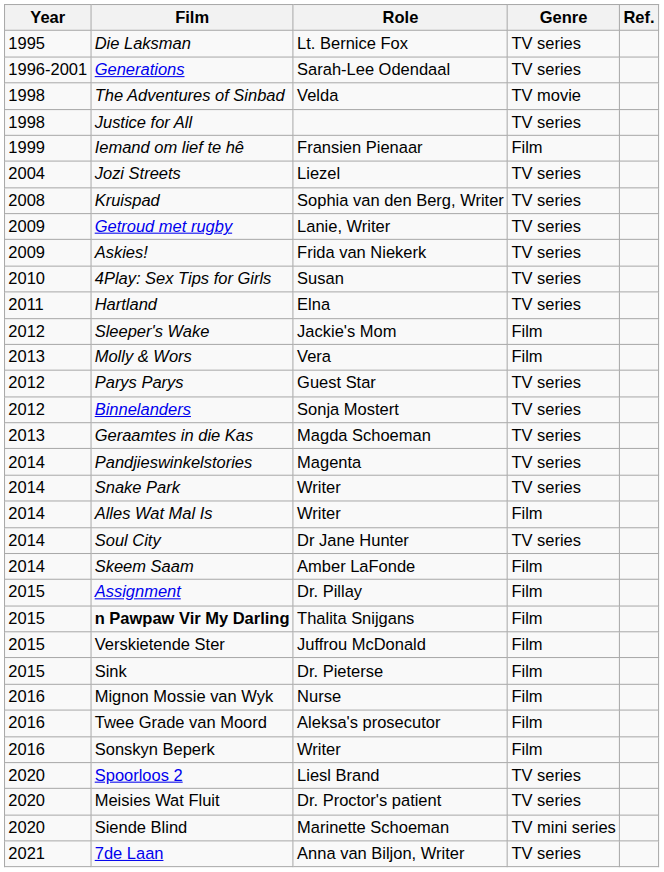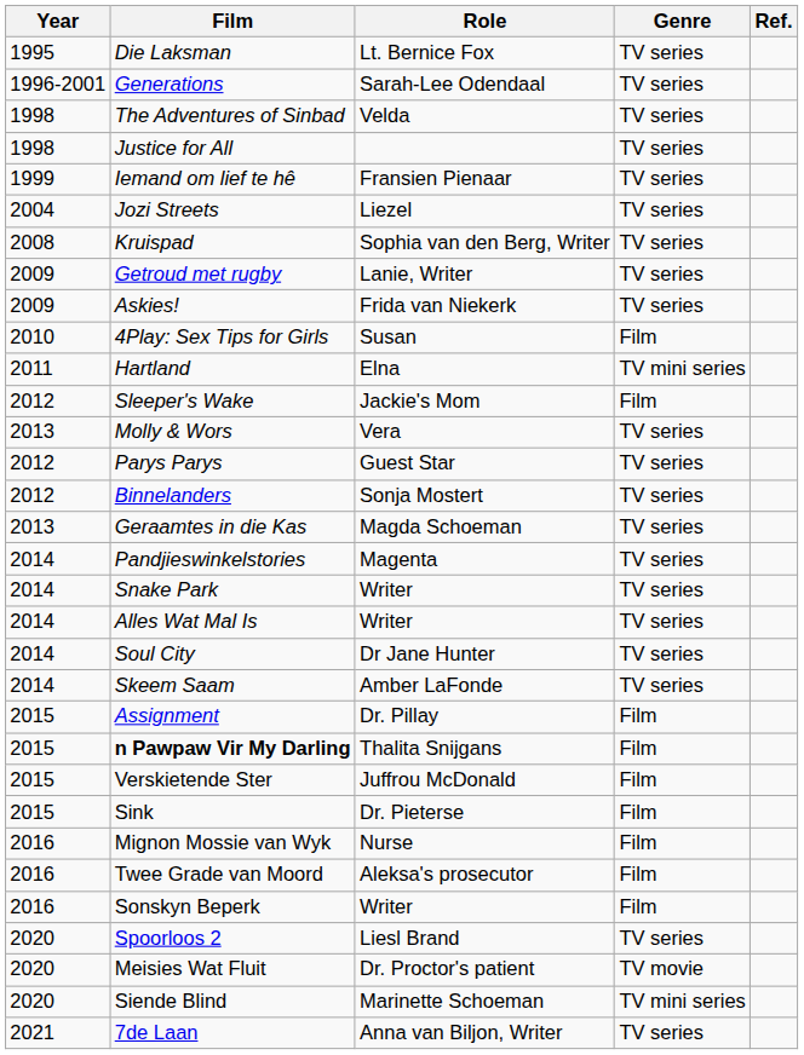The Adventures of Sinbad | Genre: TV movie -> TV series
Iemand om lief te hê | Genre: Film -> TV series
4Play: Sex Tips for Girls | Genre: TV series -> Film
Hartland | Genre: TV series -> TV mini series
Molly & Wors | Genre: Film -> TV series
Alles Wat Mal Is | Genre: Film -> TV series
Skeem Saam | Genre: Film -> TV series
Meisies Wat Fluit | Genre: TV series -> TV movie
